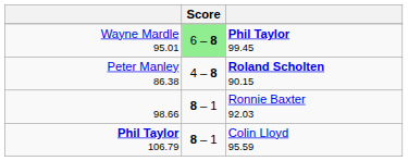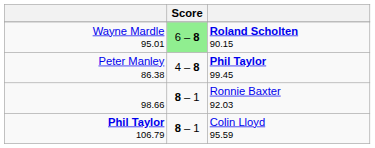Wayne Mardle 95.01 | column 3: Phil Taylor 99.45 -> Roland Scholten 90.15
Peter Manley 86.38 | column 3: Roland Scholten 90.15 -> Phil Taylor 99.45
